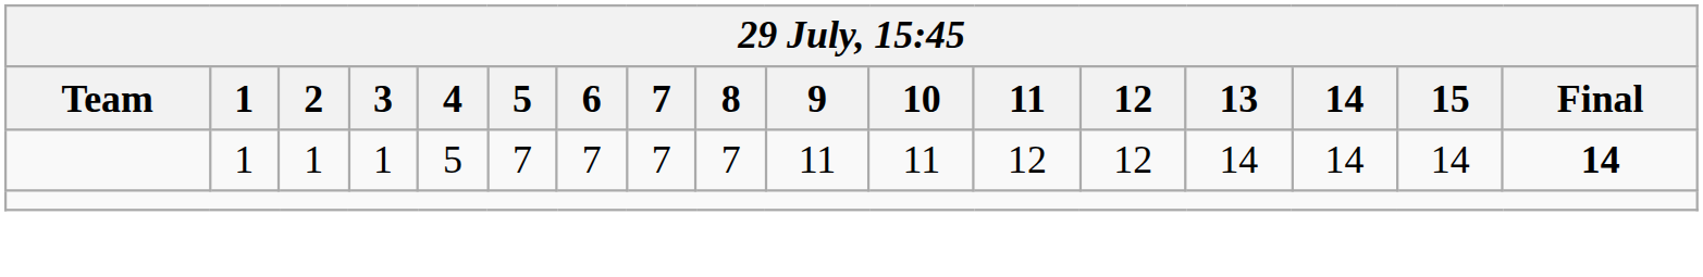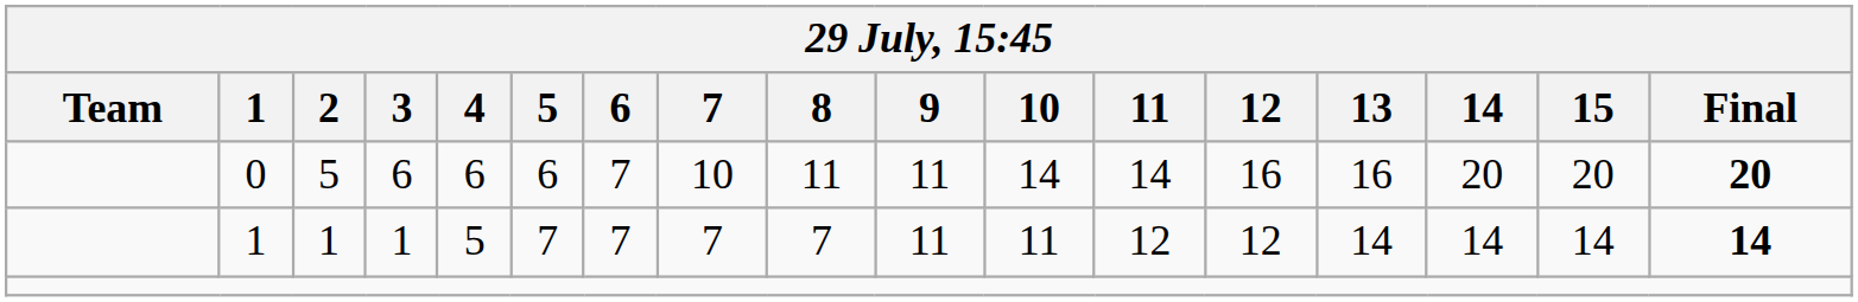+ row: 0 | 5 | 6 | 6 | 6 | 7 | 10 | 11 | 11 | 14 | 14 | 16 | 16 | 20 | 20 | 20
